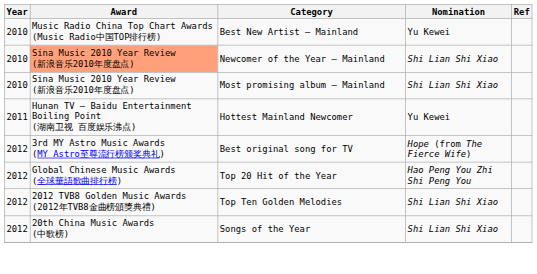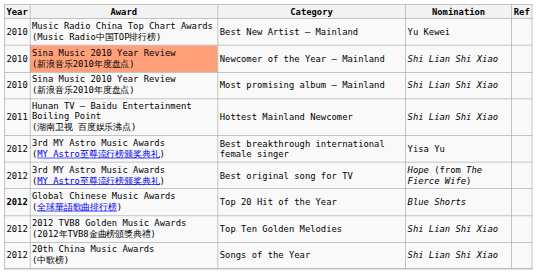Hottest Mainland Newcomer | Nomination: Yu Kewei -> Shi Lian Shi Xiao
+ row: 2012 | 3rd MY Astro Music Awards (MY Astro至尊流行榜颁奖典礼) | Best breakthrough international female singer | Yisa Yu
Top 20 Hit of the Year | Year: normal -> bold
Top 20 Hit of the Year | Nomination: Hao Peng You Zhi Shi Peng You -> Blue Shorts
